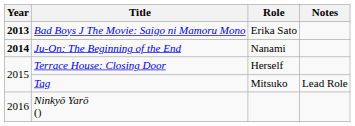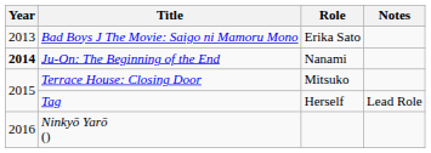Bad Boys J The Movie: Saigo ni Mamoru Mono | Year: bold -> normal
Terrace House: Closing Door | Role: Herself -> Mitsuko
Tag | Role: Mitsuko -> Herself
